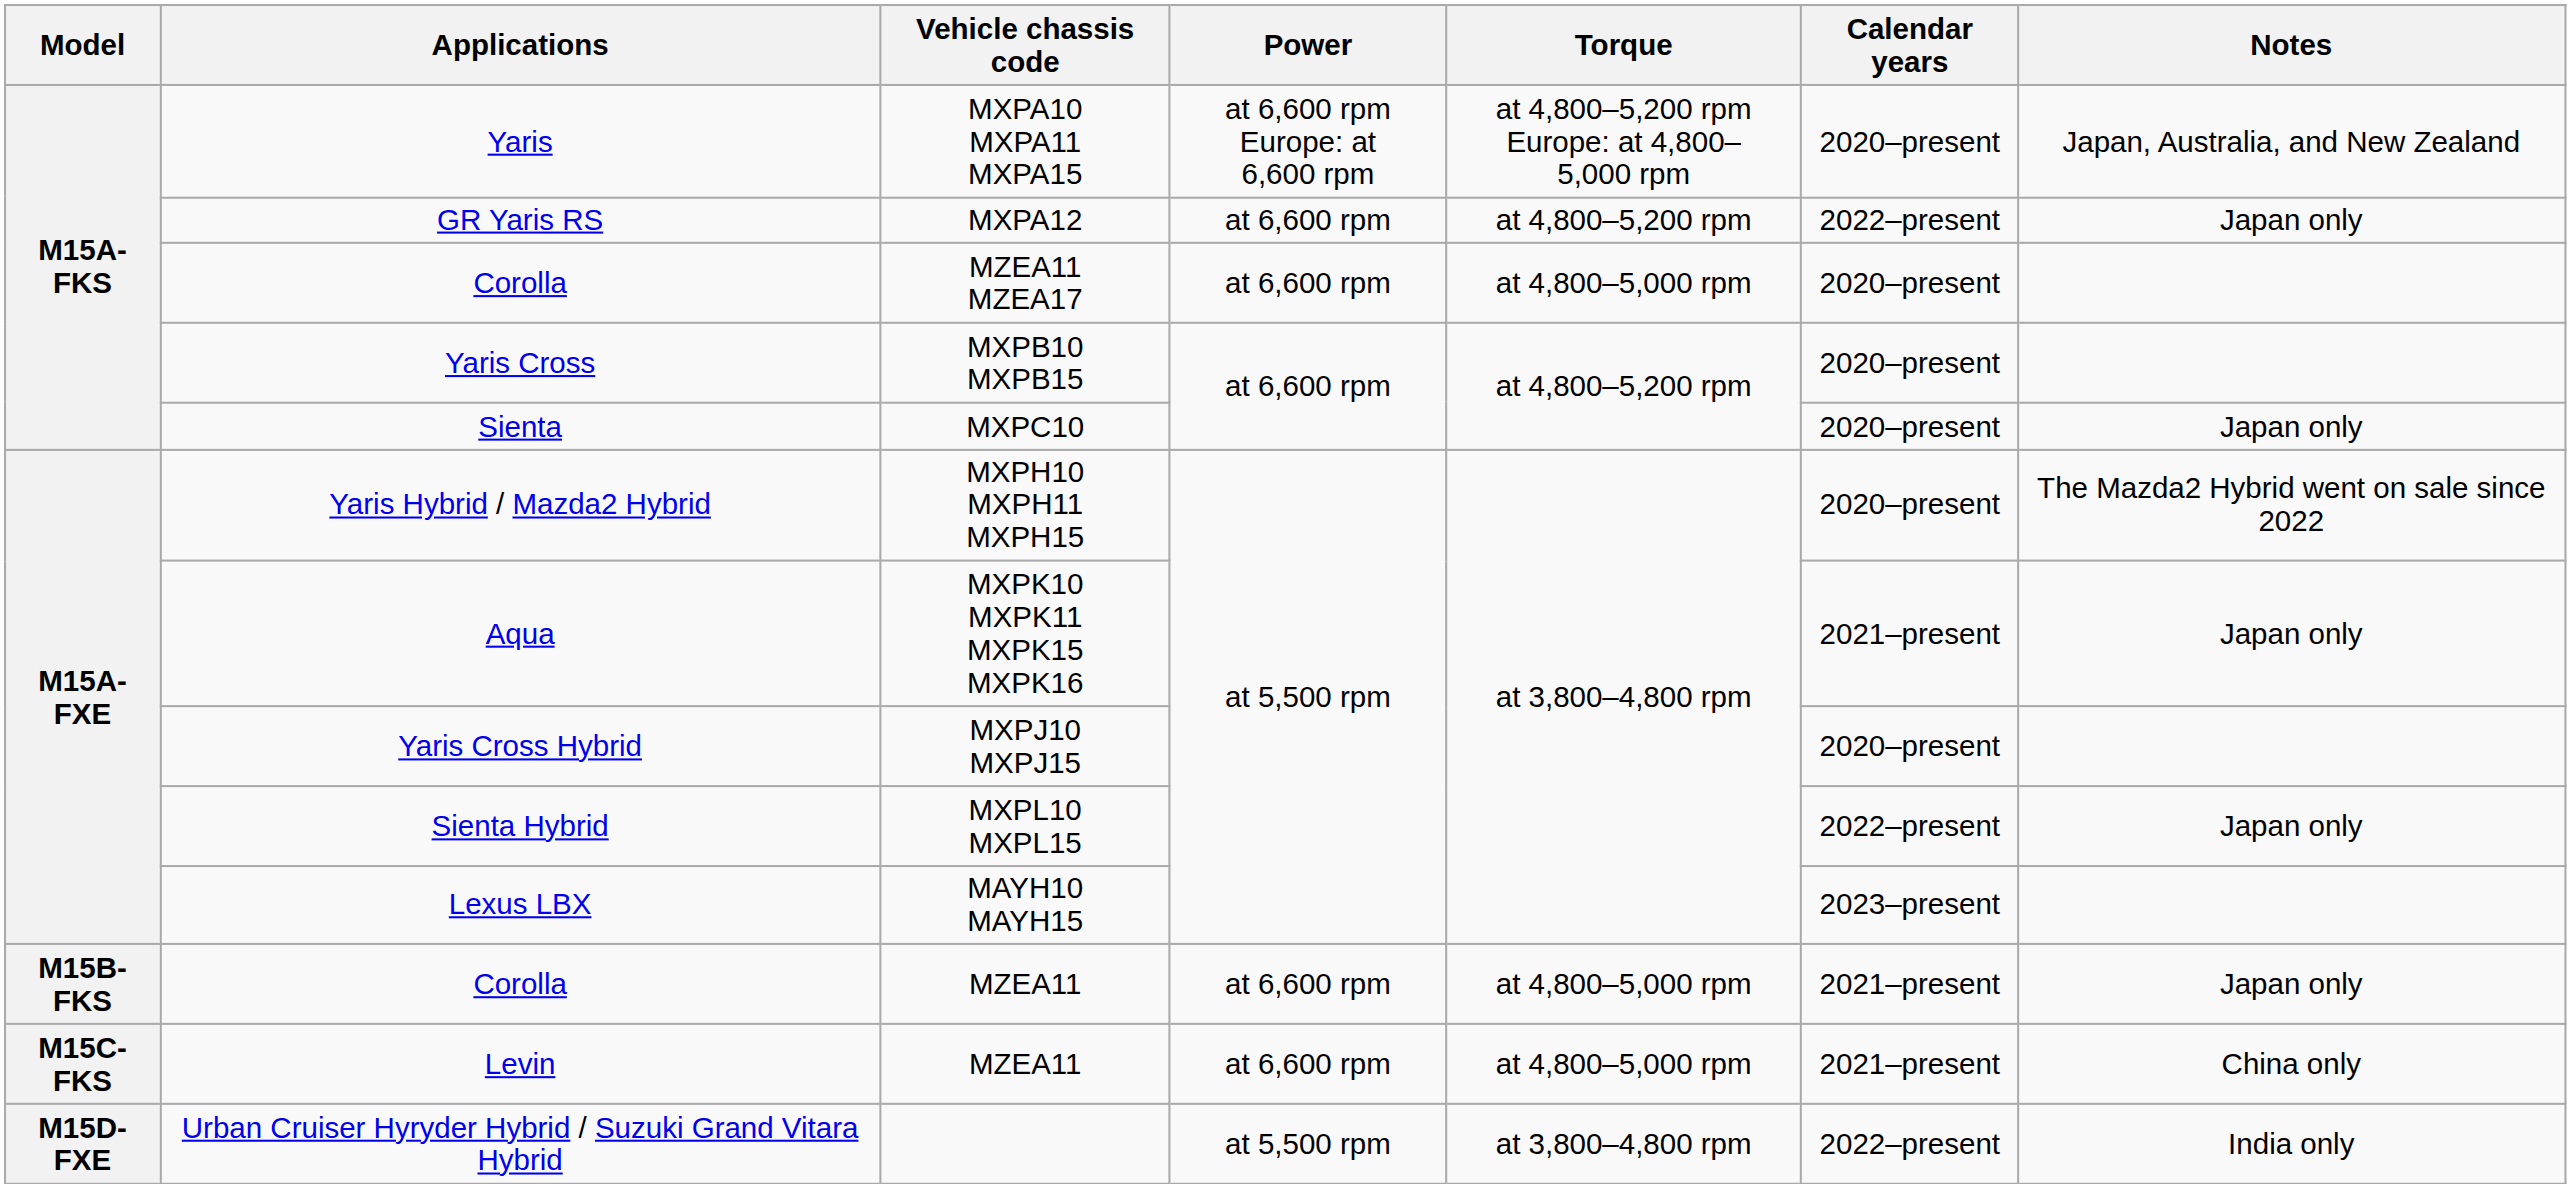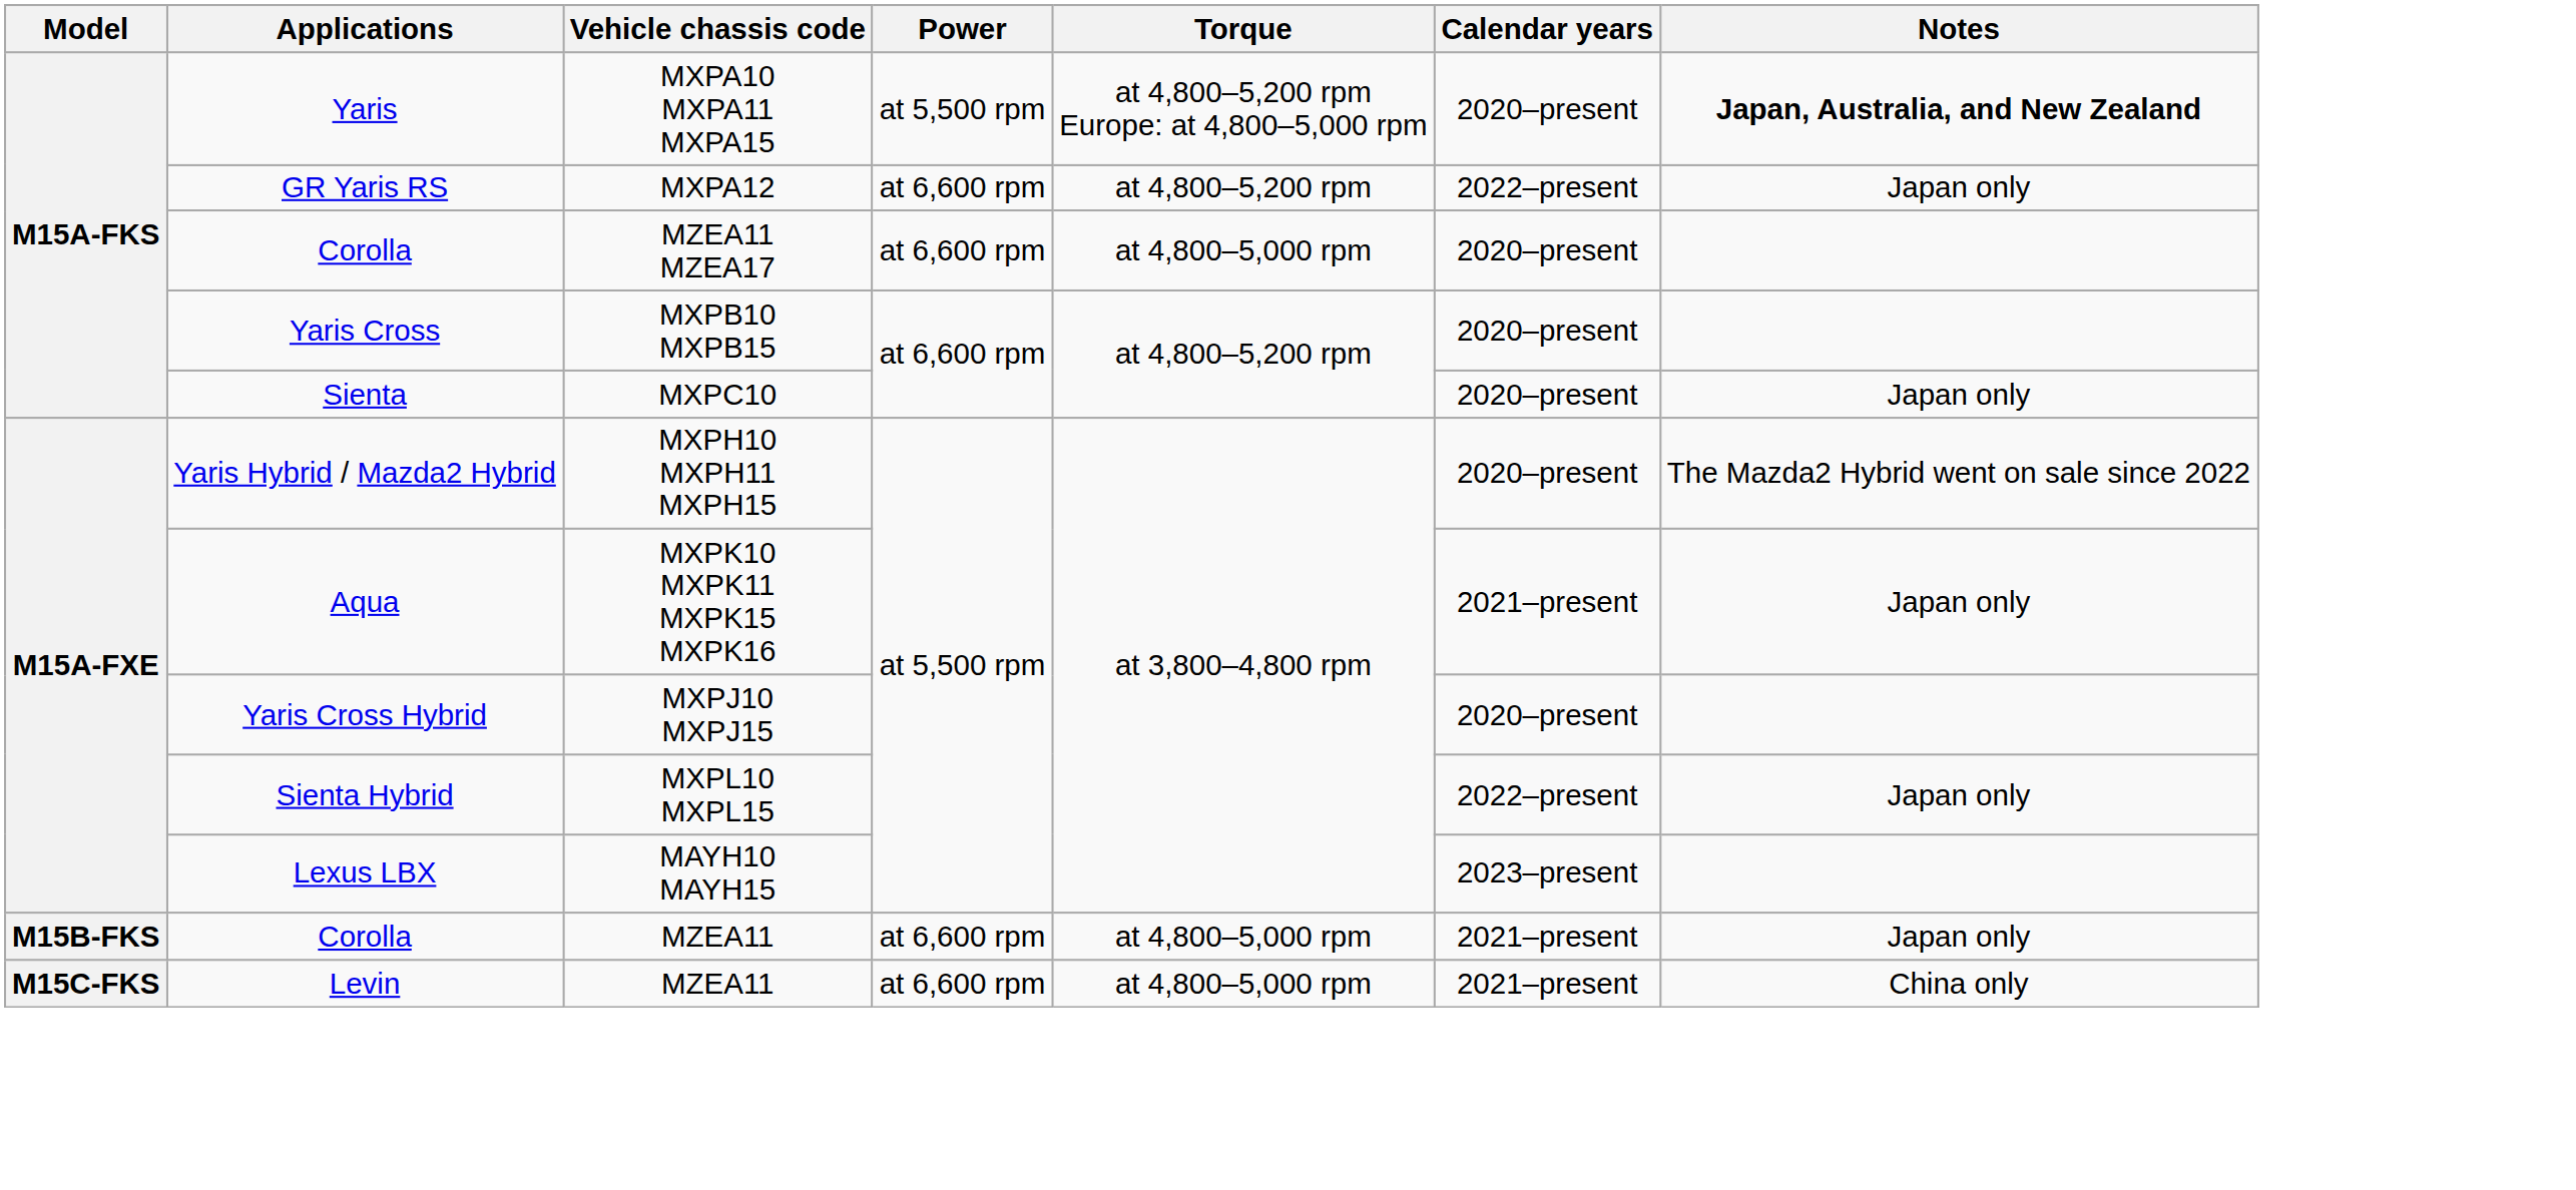Yaris | Power: at 6,600 rpm Europe: at 6,600 rpm -> at 5,500 rpm
Yaris | Notes: normal -> bold
- row: M15D-FXE | Urban Cruiser Hyryder Hybrid / Suzuki Grand Vitara Hybrid | at 5,500 rpm | at 3,800–4,800 rpm | 2022–present | India only
